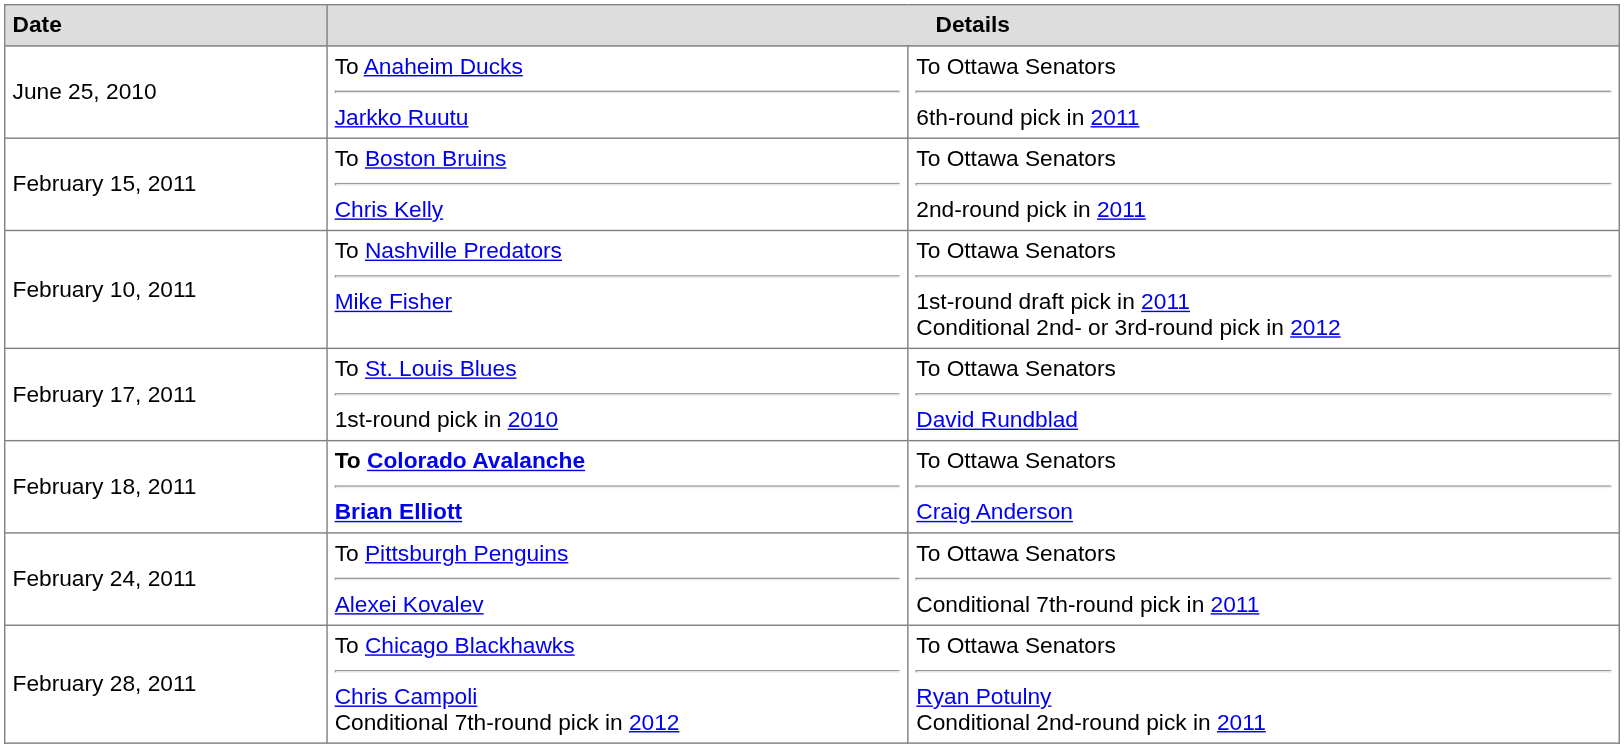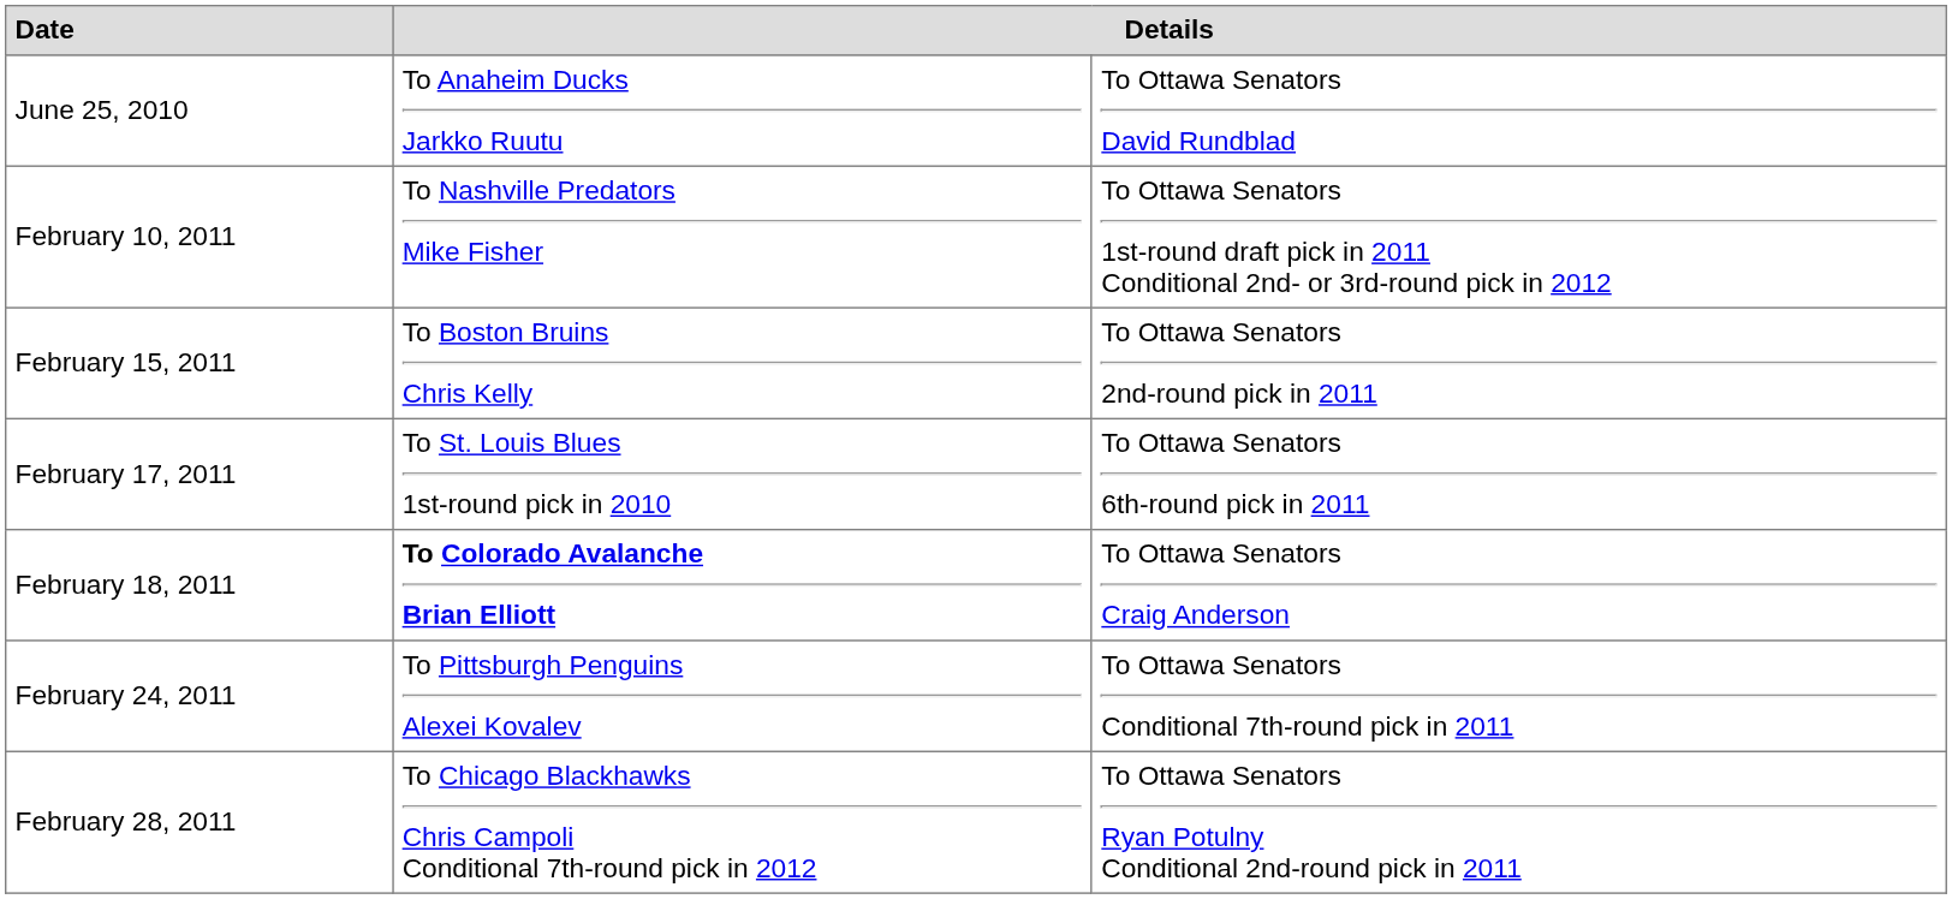June 25, 2010 | column 3: To Ottawa Senators 6th-round pick in 2011 -> To Ottawa Senators David Rundblad
rows swapped: February 10, 2011 <-> February 15, 2011
February 17, 2011 | column 3: To Ottawa Senators David Rundblad -> To Ottawa Senators 6th-round pick in 2011
